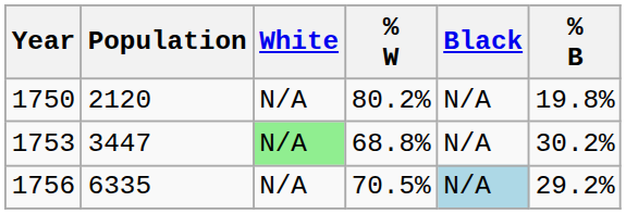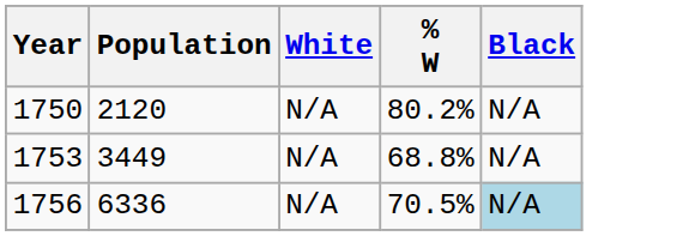- column: % B | 19.8% | 30.2% | 29.2%
1753 | Population: 3447 -> 3449
1753 | White: lightgreen background -> no background
1756 | Population: 6335 -> 6336
